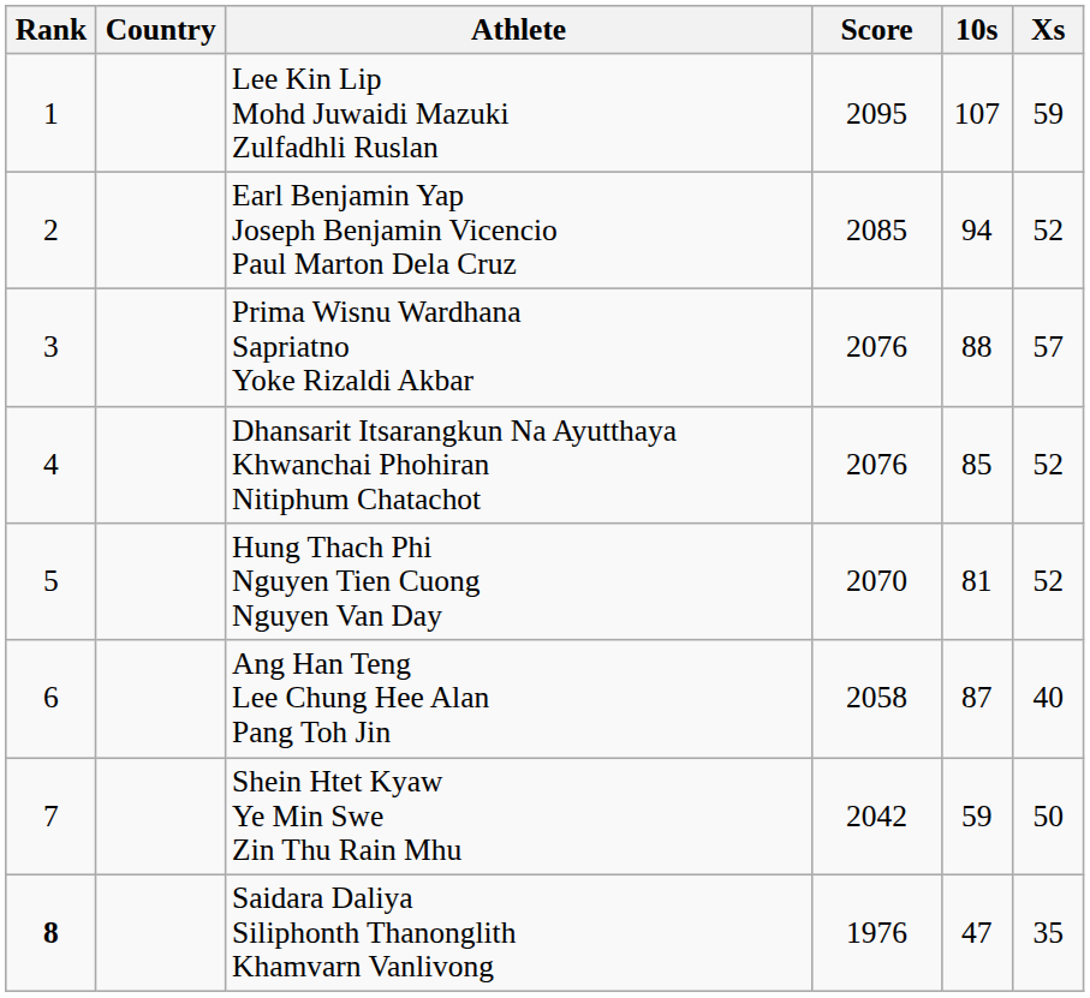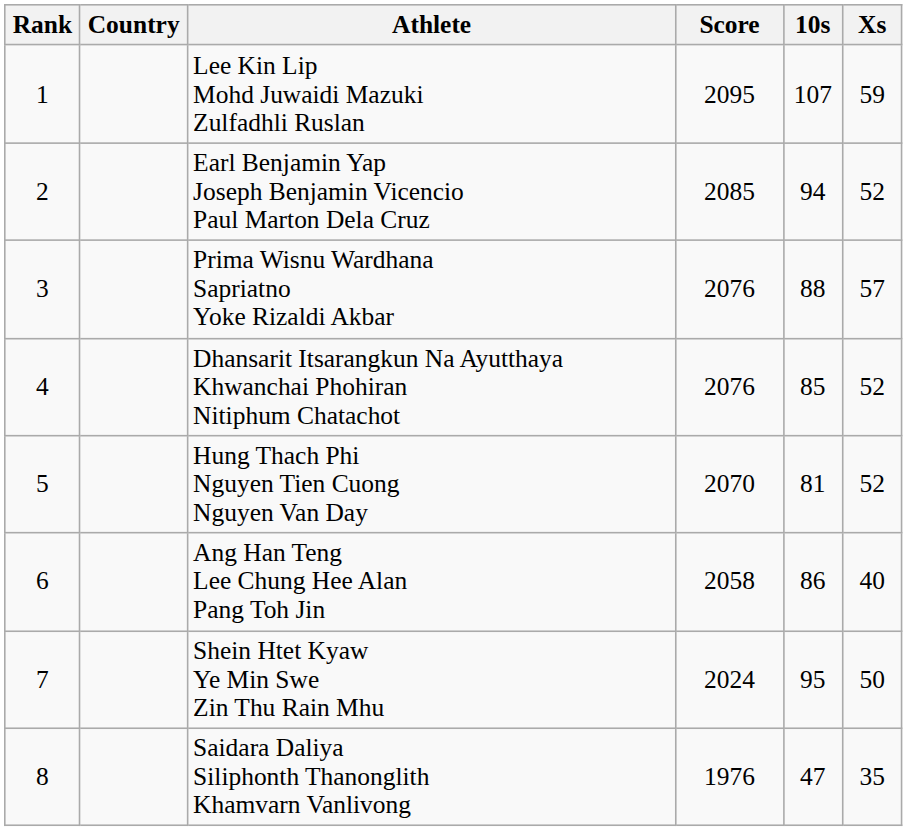Ang Han Teng Lee Chung Hee Alan Pang Toh Jin | 10s: 87 -> 86
Shein Htet Kyaw Ye Min Swe Zin Thu Rain Mhu | Score: 2042 -> 2024
Shein Htet Kyaw Ye Min Swe Zin Thu Rain Mhu | 10s: 59 -> 95
Saidara Daliya Siliphonth Thanonglith Khamvarn Vanlivong | Rank: bold -> normal
